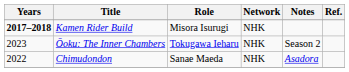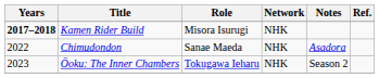rows swapped: Chimudondon <-> Ōoku: The Inner Chambers
